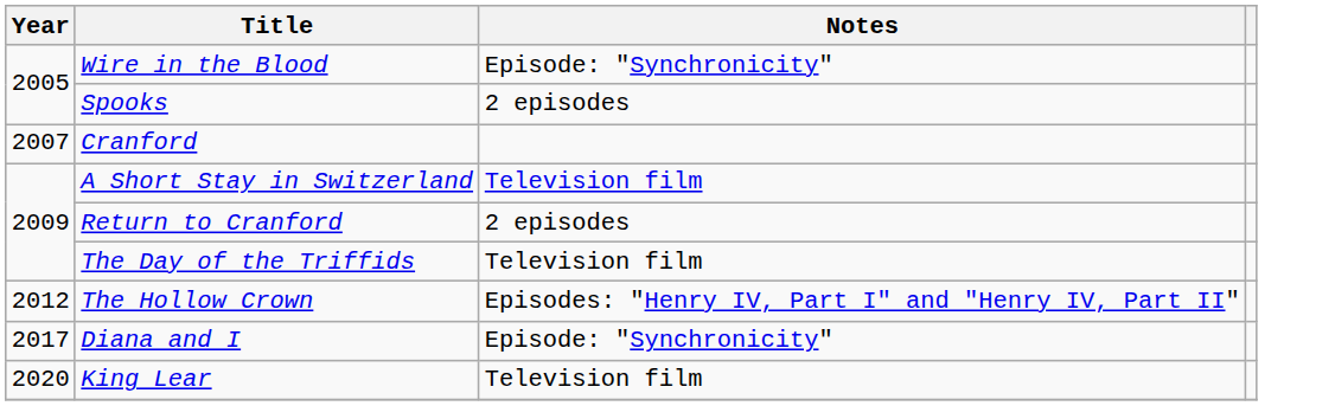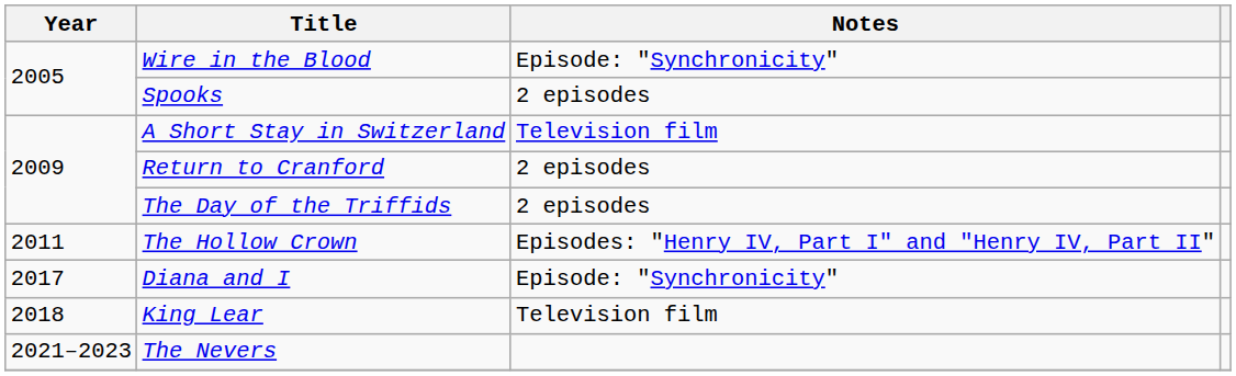- row: 2007 | Cranford
The Day of the Triffids | Notes: Television film -> 2 episodes
The Hollow Crown | Year: 2012 -> 2011
King Lear | Year: 2020 -> 2018
+ row: 2021–2023 | The Nevers
